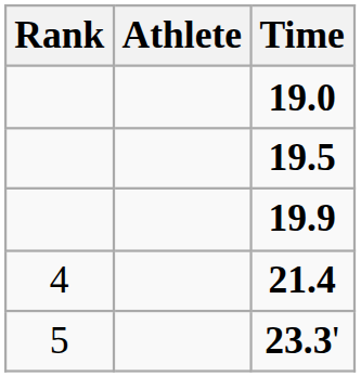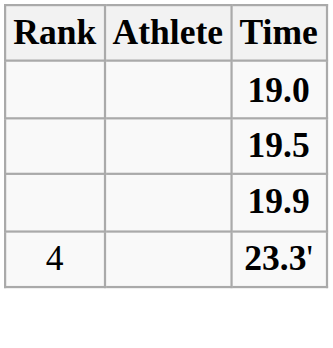- row: 4 | 21.4
23.3' | Rank: 5 -> 4
